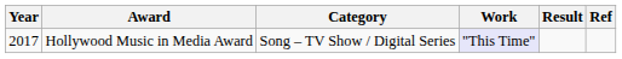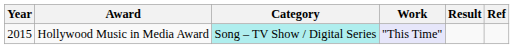Hollywood Music in Media Award | Year: 2017 -> 2015
Hollywood Music in Media Award | Category: no background -> paleturquoise background
